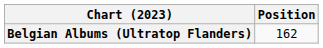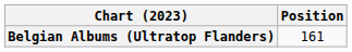Belgian Albums (Ultratop Flanders) | Position: 162 -> 161
